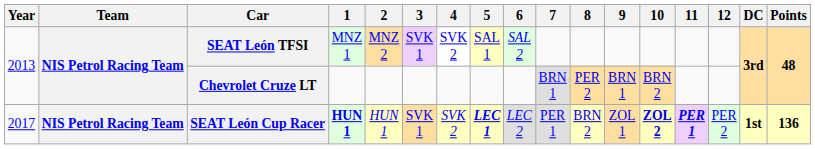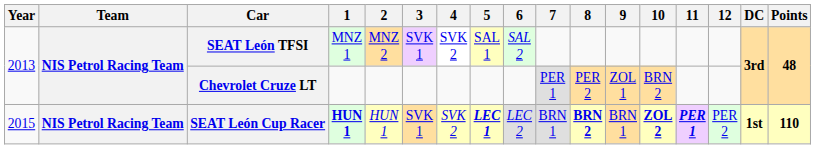Chevrolet Cruze LT | 7: BRN 1 -> PER 1
Chevrolet Cruze LT | 9: BRN 1 -> ZOL 1
SEAT León Cup Racer | Year: 2017 -> 2015
SEAT León Cup Racer | 7: PER 1 -> BRN 1
SEAT León Cup Racer | 8: normal -> bold
SEAT León Cup Racer | 9: ZOL 1 -> BRN 1
SEAT León Cup Racer | Points: 136 -> 110
